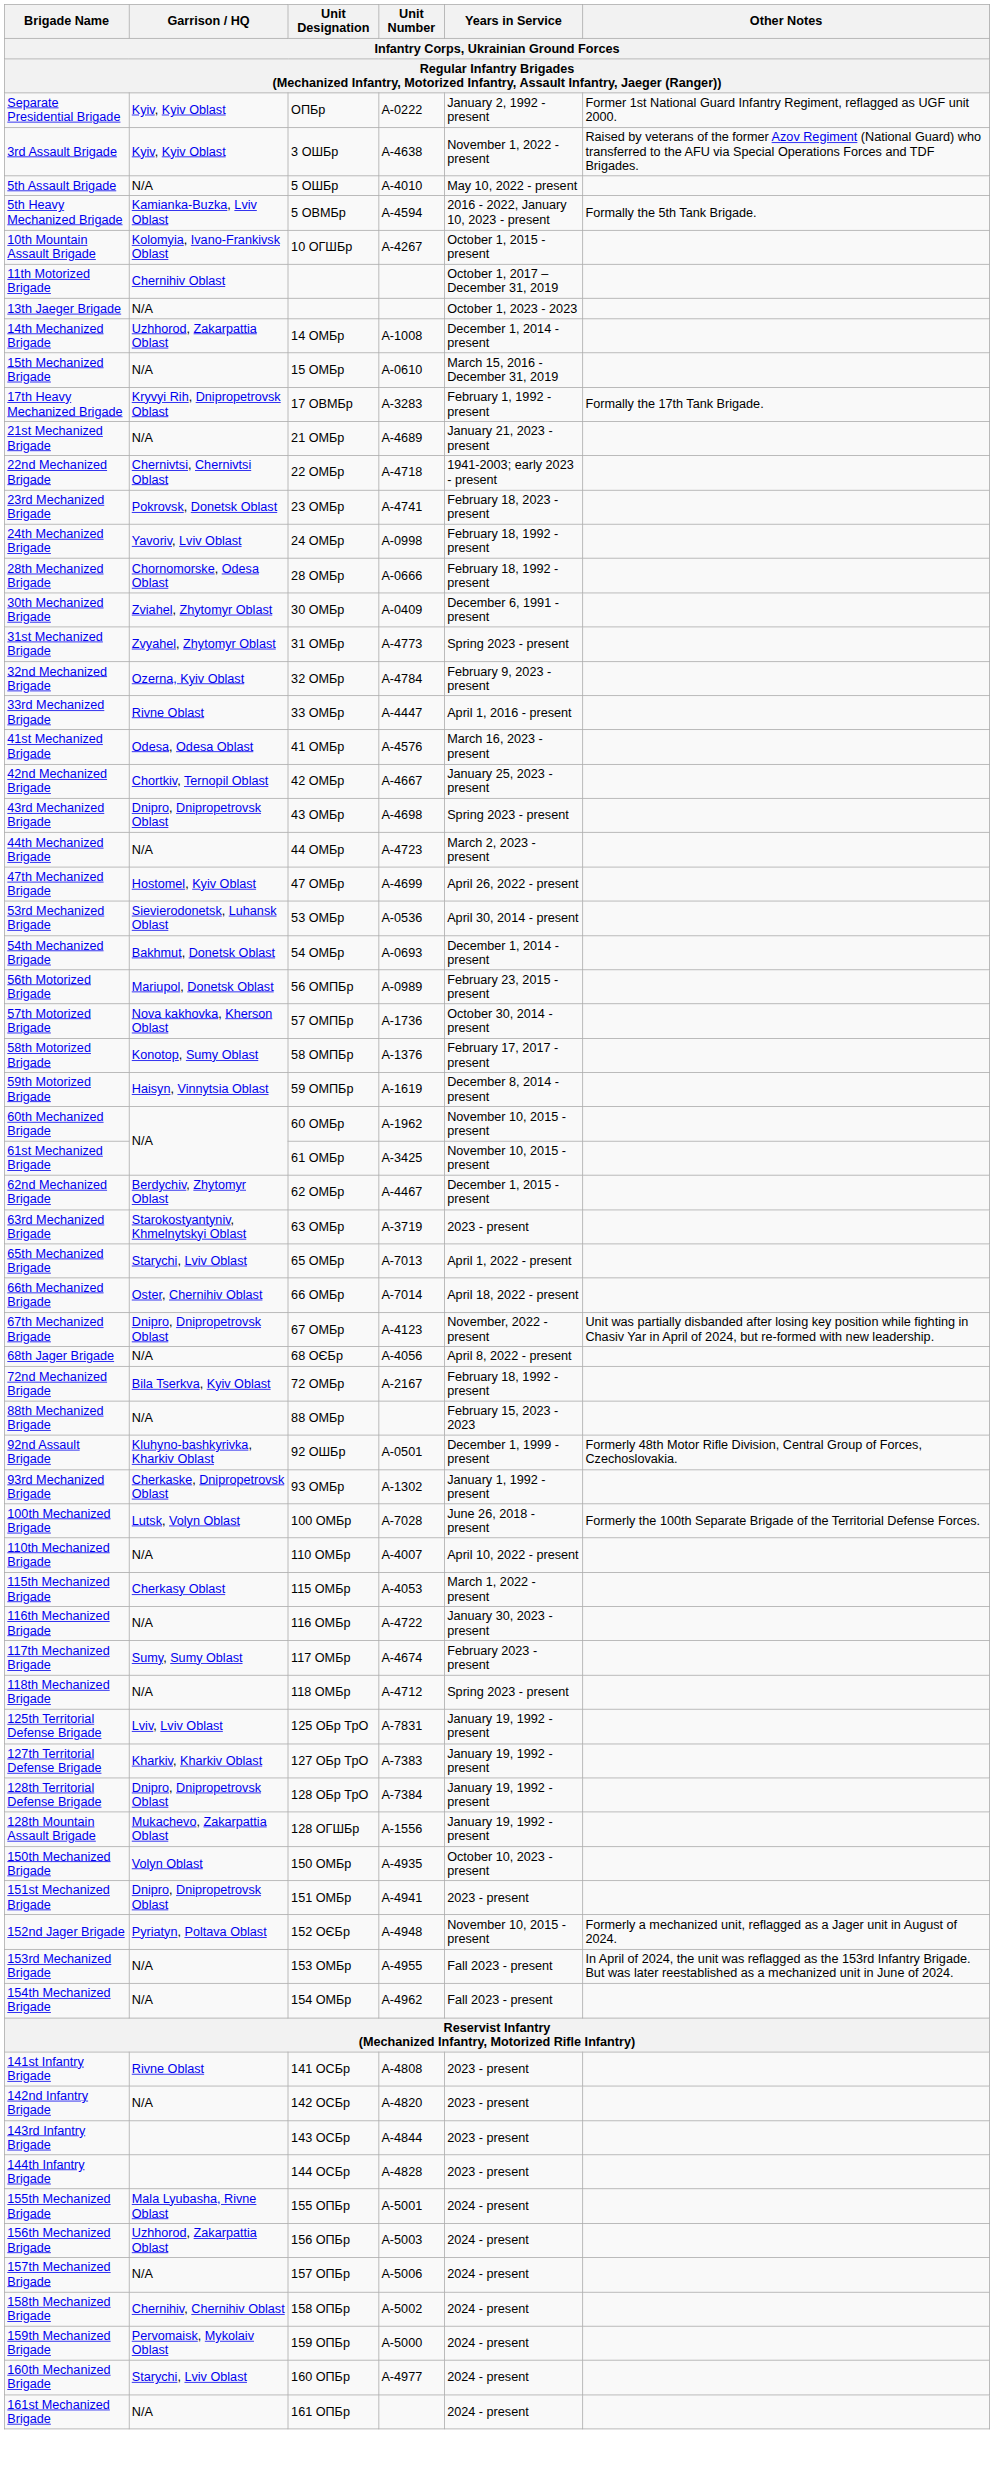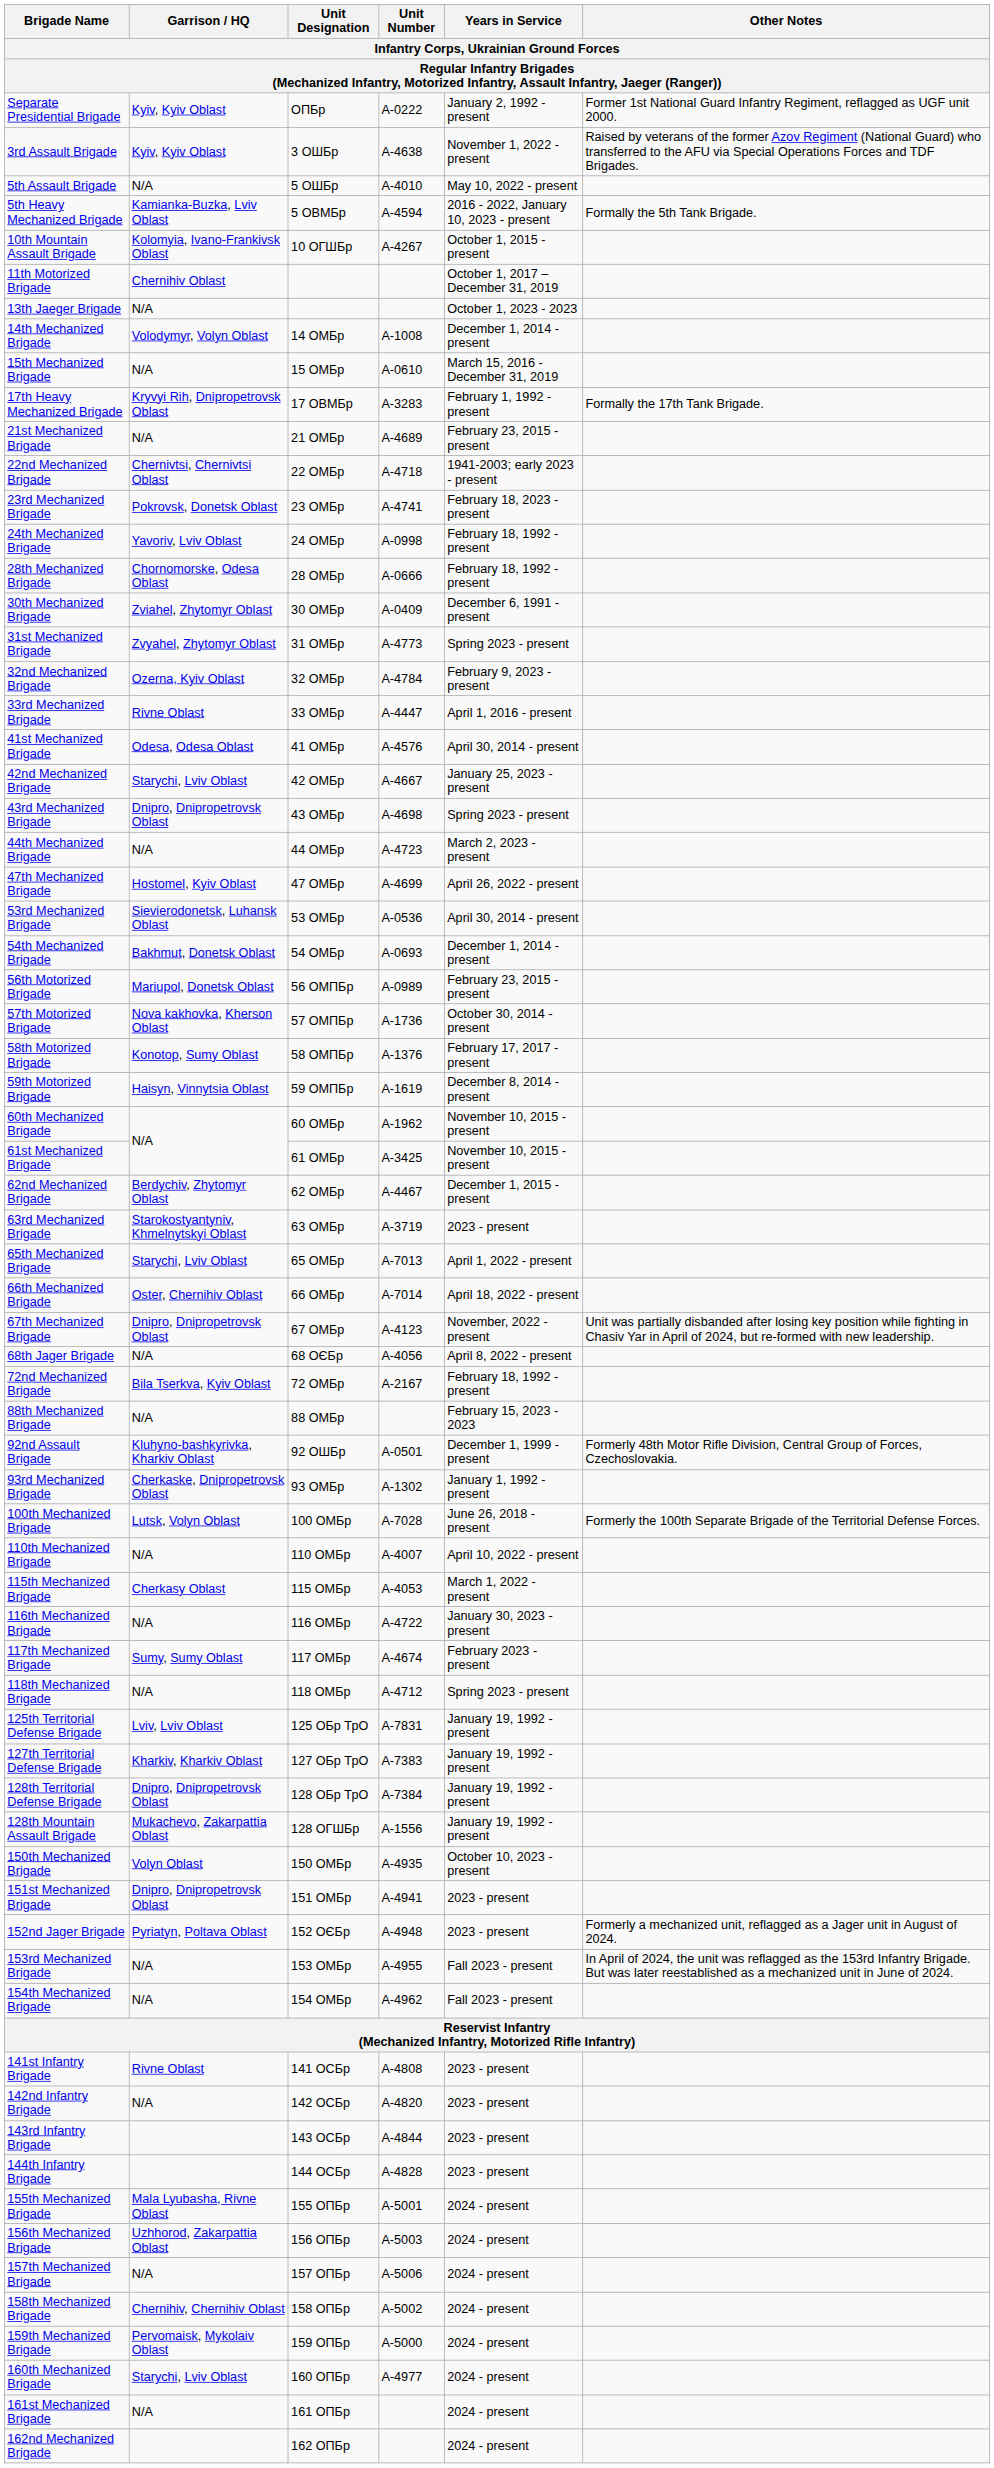14th Mechanized Brigade | Garrison / HQ: Uzhhorod, Zakarpattia Oblast -> Volodymyr, Volyn Oblast
21st Mechanized Brigade | Years in Service: January 21, 2023 - present -> February 23, 2015 - present
41st Mechanized Brigade | Years in Service: March 16, 2023 - present -> April 30, 2014 - present
42nd Mechanized Brigade | Garrison / HQ: Chortkiv, Ternopil Oblast -> Starychi, Lviv Oblast
152nd Jager Brigade | Years in Service: November 10, 2015 - present -> 2023 - present
+ row: 162nd Mechanized Brigade | 162 ОПБр | 2024 - present
